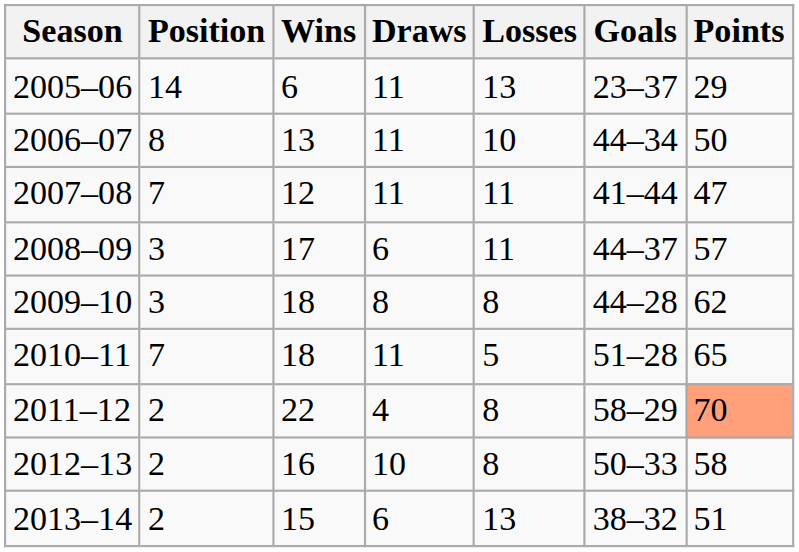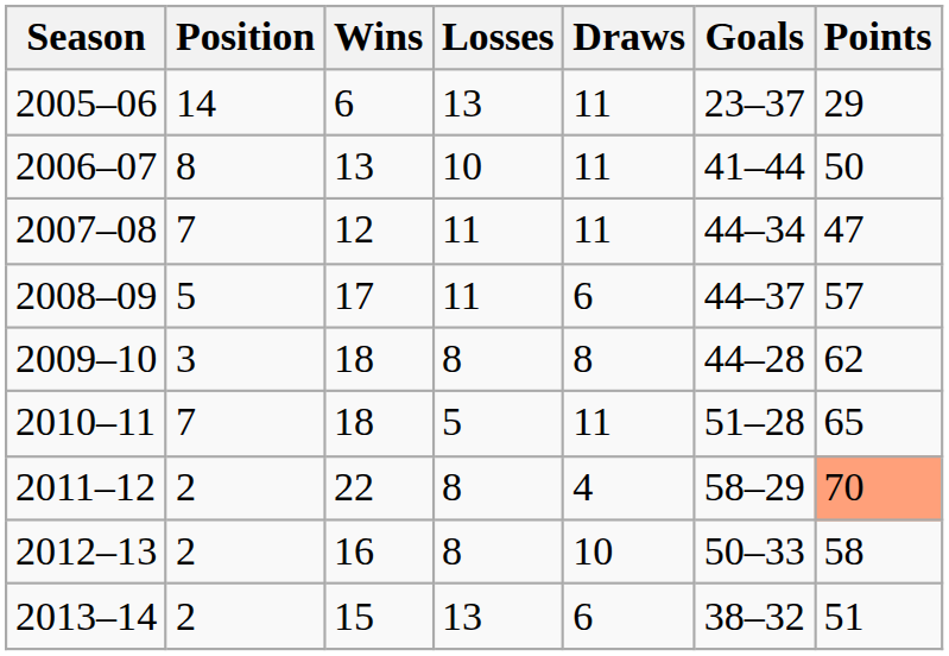columns swapped: Draws <-> Losses
2006–07 | Goals: 44–34 -> 41–44
2007–08 | Goals: 41–44 -> 44–34
2008–09 | Position: 3 -> 5
